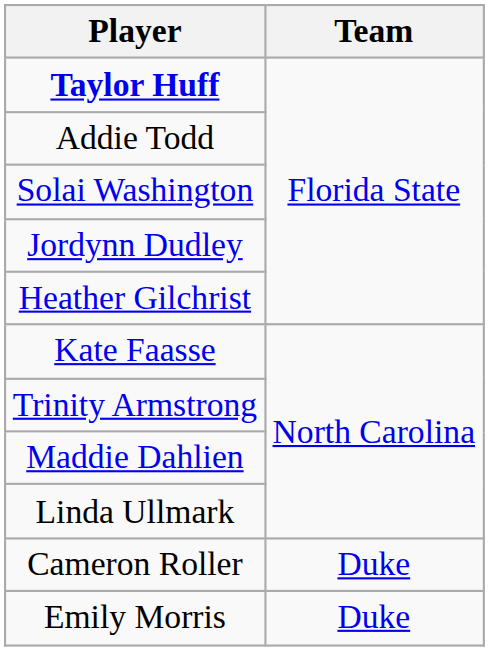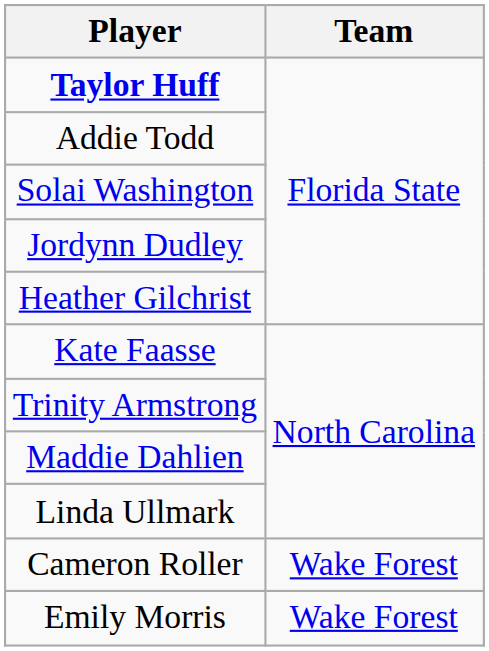Cameron Roller | Team: Duke -> Wake Forest
Emily Morris | Team: Duke -> Wake Forest
